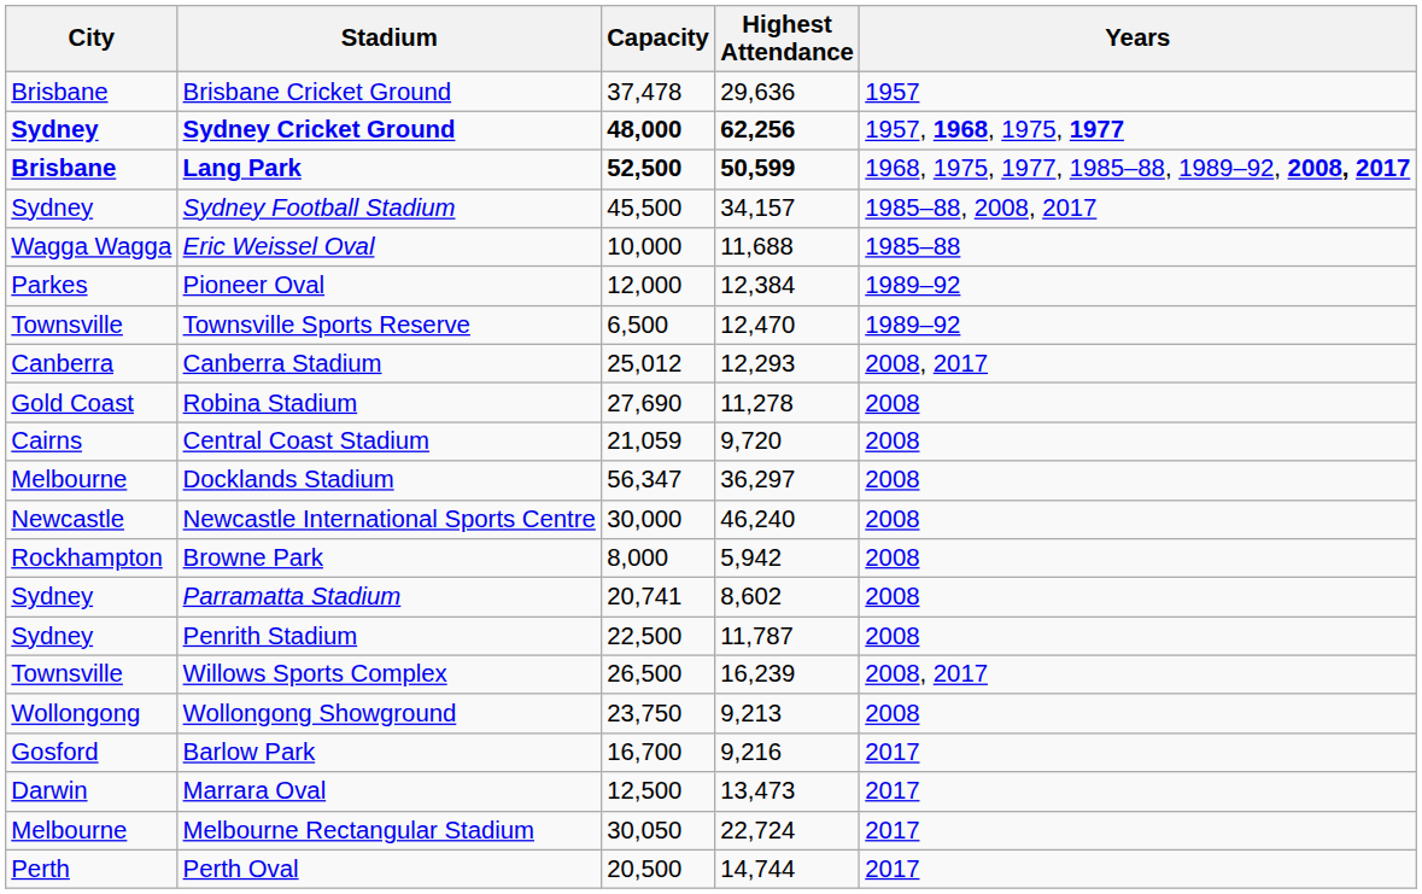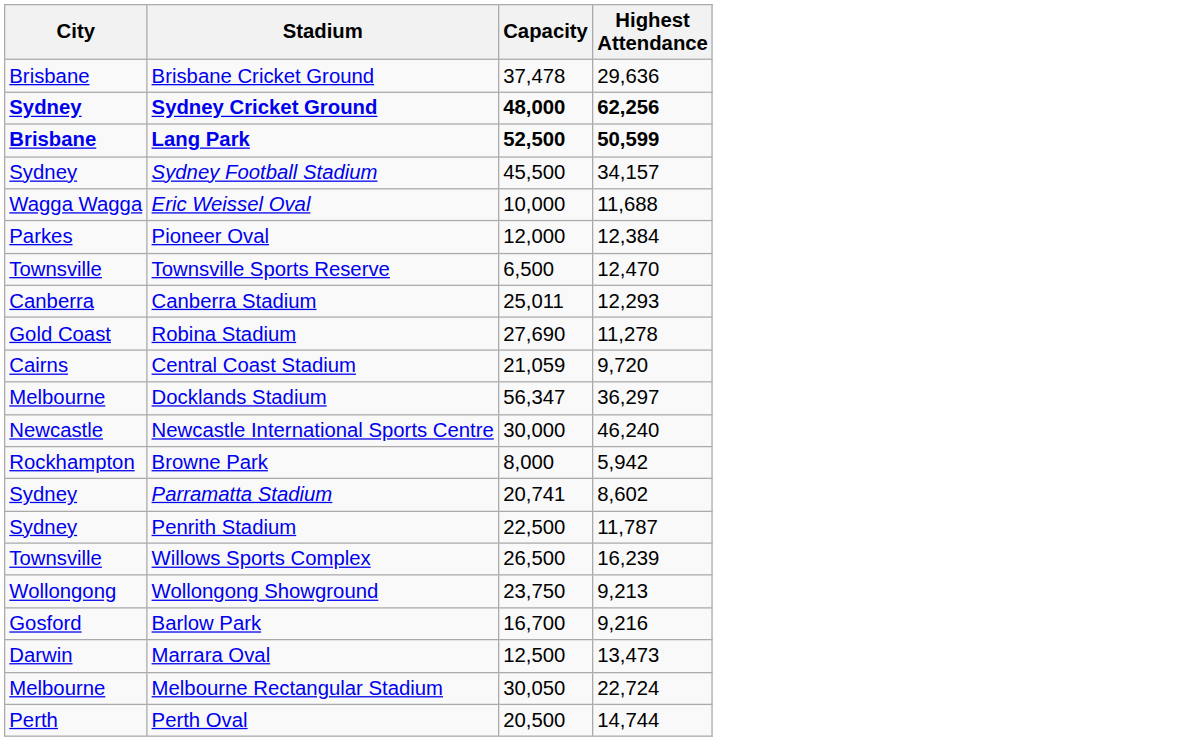- column: Years | 1957 | 1957, 1968, 1975, 1977 | 1968, 1975, 1977, 1985–88, 1989–92, 2008, 2017 | 1985–88, 2008, 2017 | 1985–88 | 1989–92 | 1989–92 | 2008, 2017 | 2008 | 2008 | 2008 | 2008 | 2008 | 2008 | 2008 | 2008, 2017 | 2008 | 2017 | 2017 | 2017 | 2017
Canberra Stadium | Capacity: 25,012 -> 25,011
